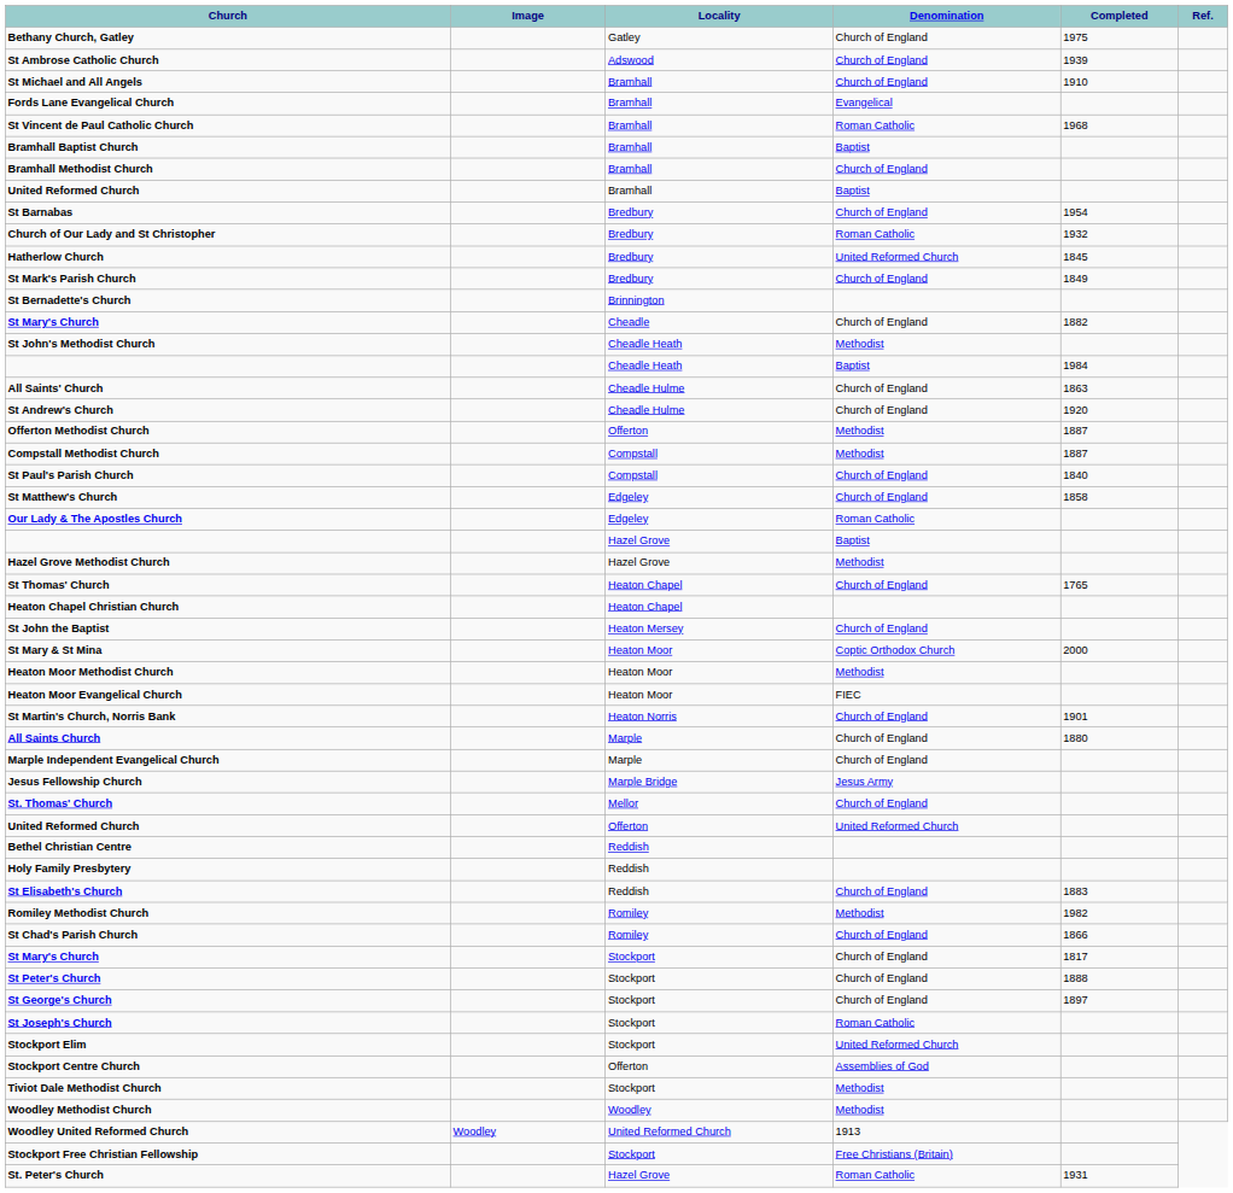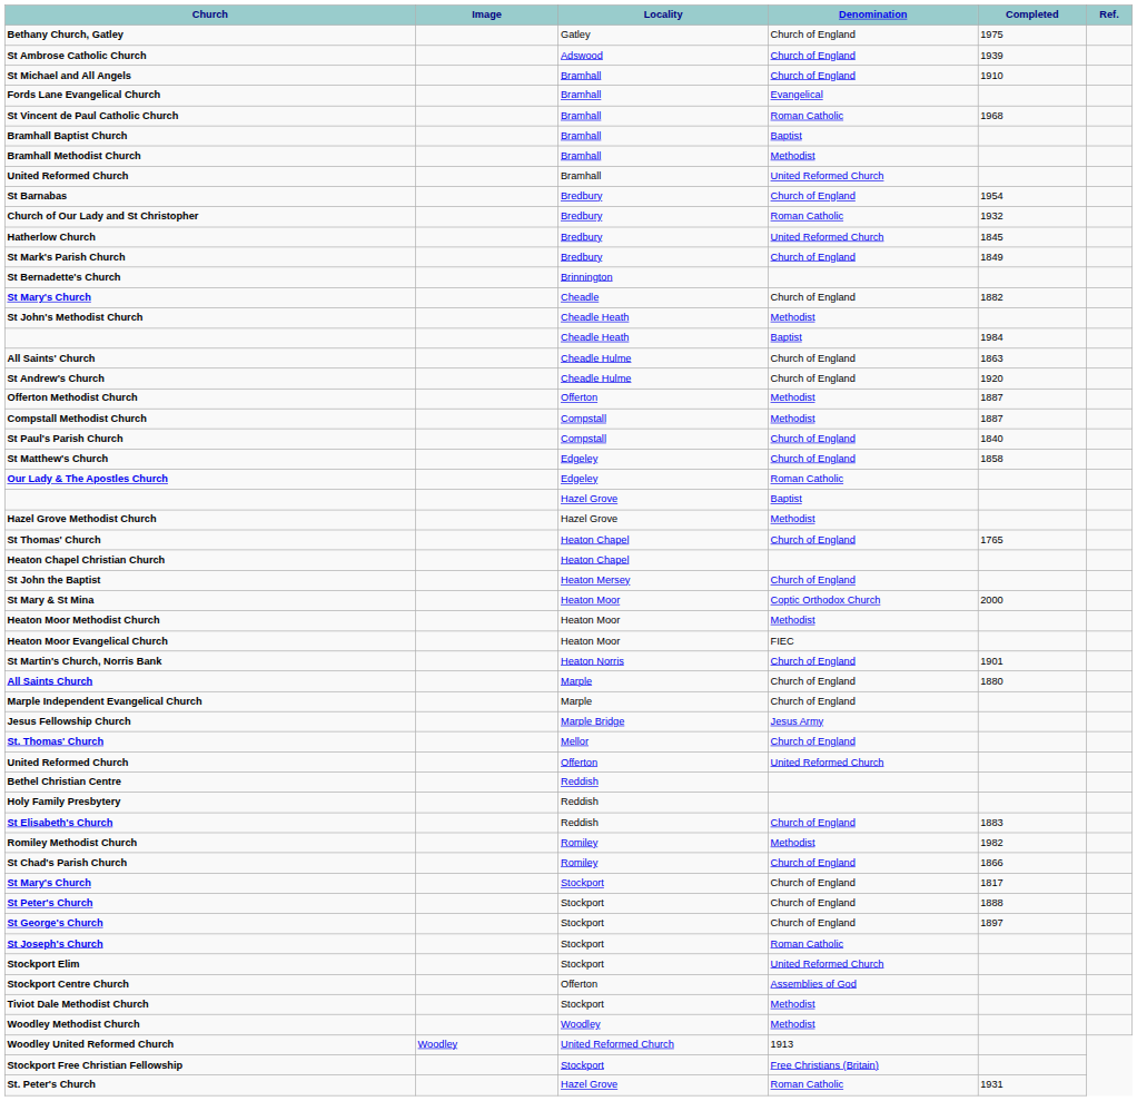Bramhall Methodist Church | Denomination: Church of England -> Methodist
United Reformed Church / Bramhall | Denomination: Baptist -> United Reformed Church
